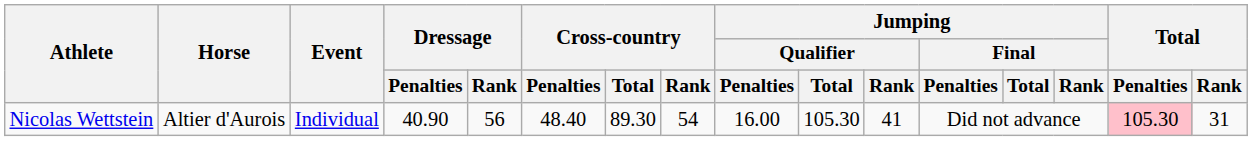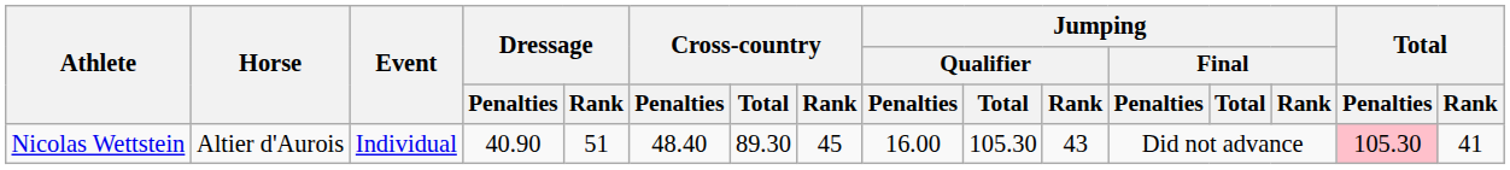Nicolas Wettstein | Dressage / Rank: 56 -> 51
Nicolas Wettstein | Cross-country / Rank: 54 -> 45
Nicolas Wettstein | Jumping / Qualifier / Rank: 41 -> 43
Nicolas Wettstein | Total / Rank: 31 -> 41
